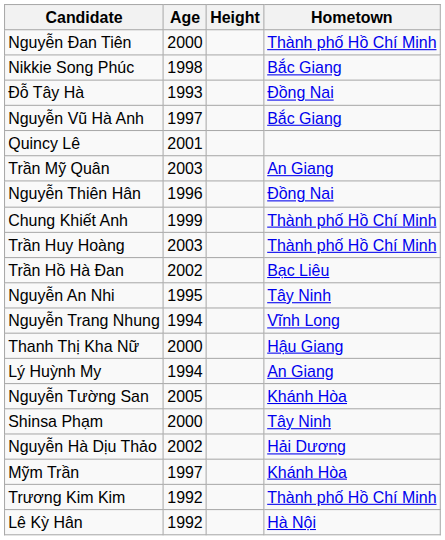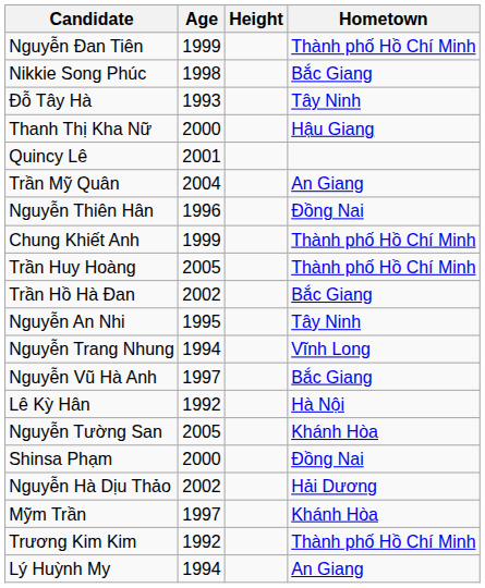Nguyễn Đan Tiên | Age: 2000 -> 1999
Đỗ Tây Hà | Hometown: Đồng Nai -> Tây Ninh
rows swapped: Nguyễn Vũ Hà Anh <-> Thanh Thị Kha Nữ
Trần Mỹ Quân | Age: 2003 -> 2004
Trần Huy Hoàng | Age: 2003 -> 2005
Trần Hồ Hà Đan | Hometown: Bạc Liêu -> Bắc Giang
rows swapped: Lê Kỳ Hân <-> Lý Huỳnh My
Shinsa Phạm | Hometown: Tây Ninh -> Đồng Nai
